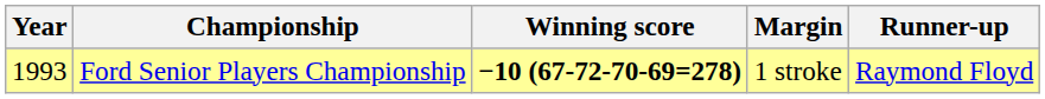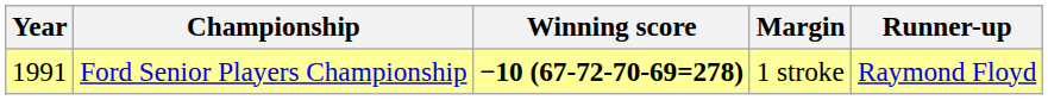Ford Senior Players Championship | Year: 1993 -> 1991
